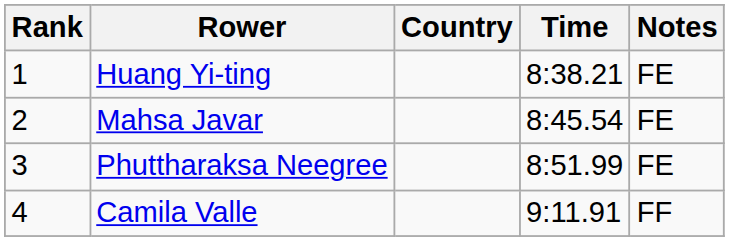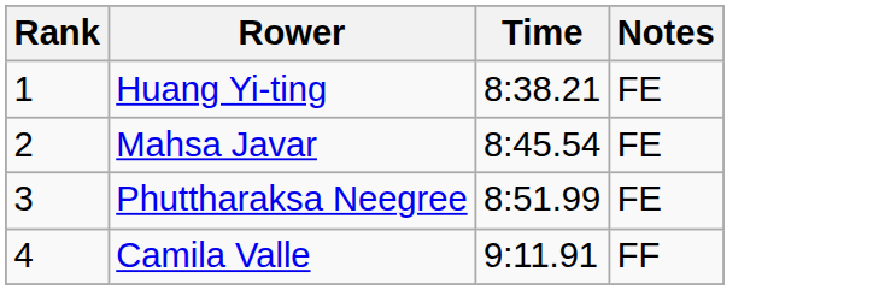- column: Country
